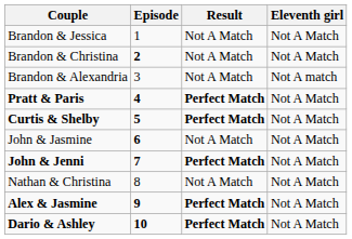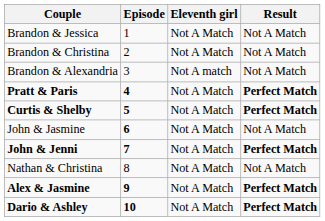columns swapped: Result <-> Eleventh girl
Brandon & Christina | Episode: bold -> normal
